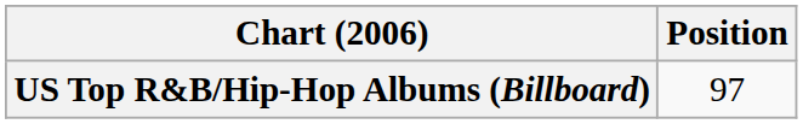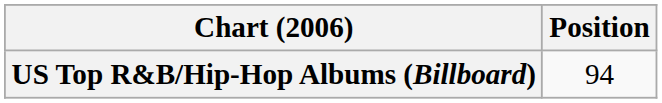US Top R&B/Hip-Hop Albums (Billboard) | Position: 97 -> 94
